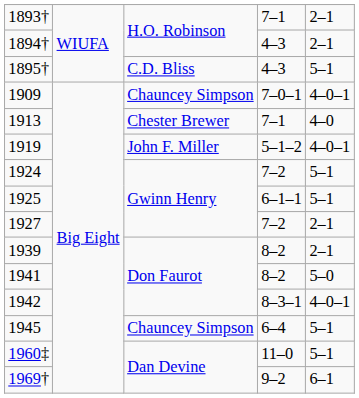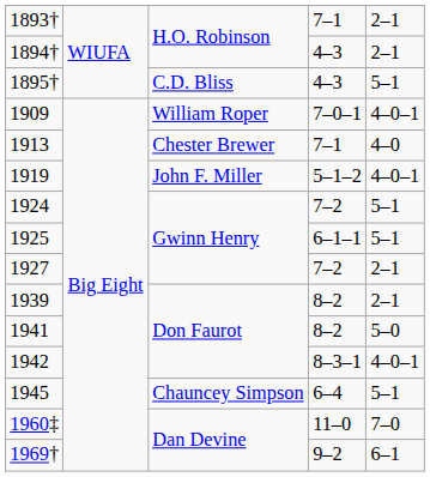1909 | column 3: Chauncey Simpson -> William Roper
1960‡ | column 5: 5–1 -> 7–0
